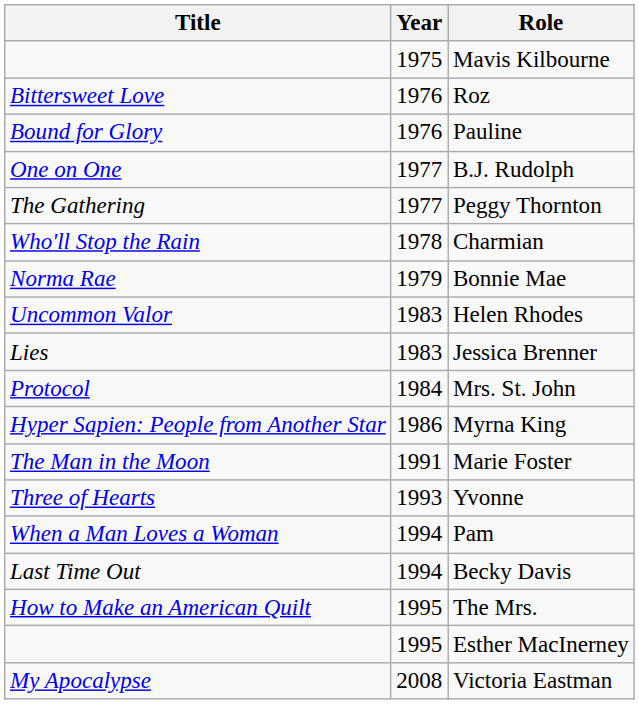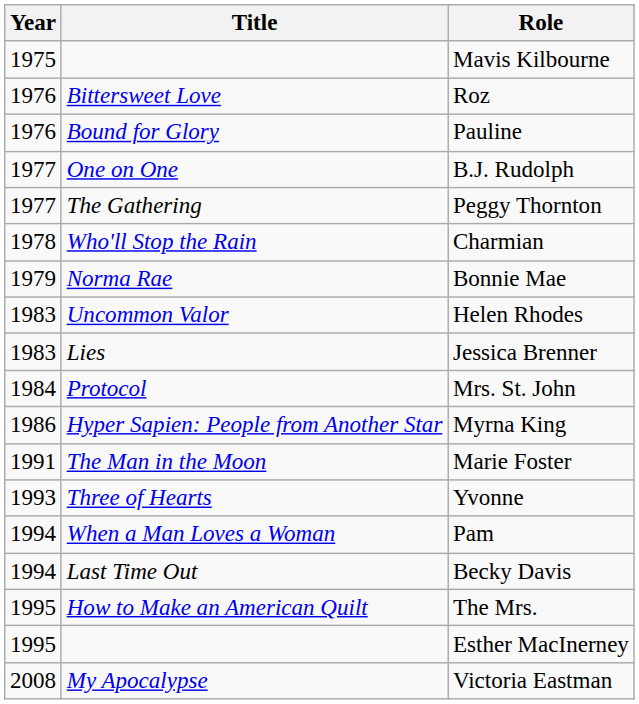columns swapped: Year <-> Title
